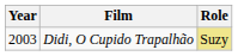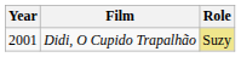Didi, O Cupido Trapalhão | Year: 2003 -> 2001
